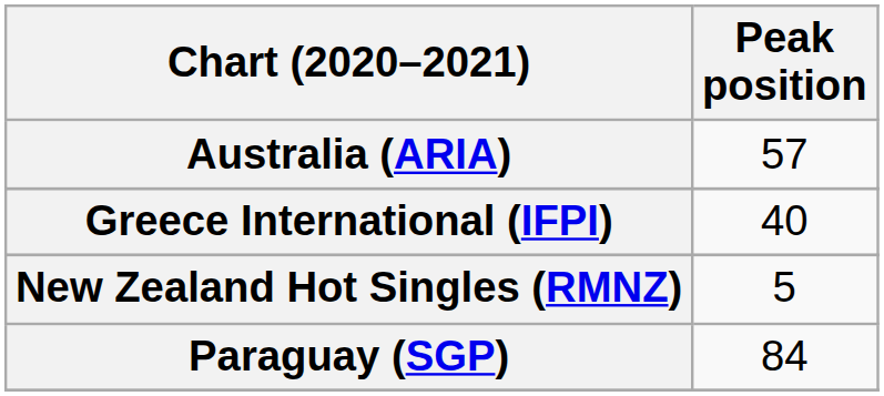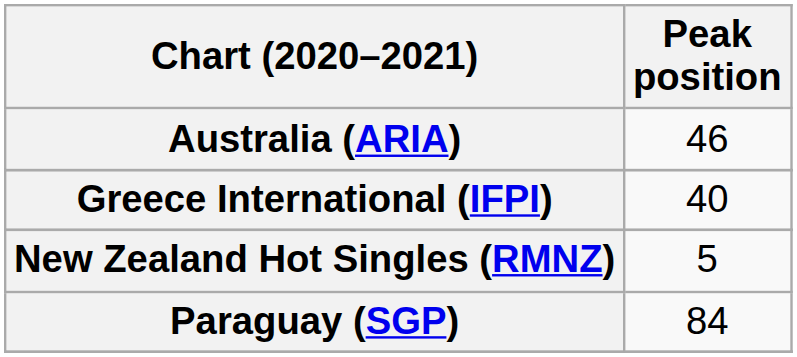Australia (ARIA) | Peak position: 57 -> 46
